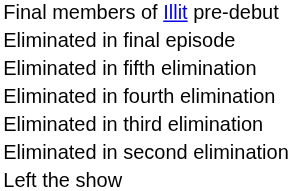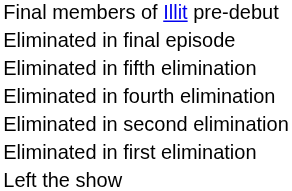- row: Eliminated in third elimination
+ row: Eliminated in first elimination
